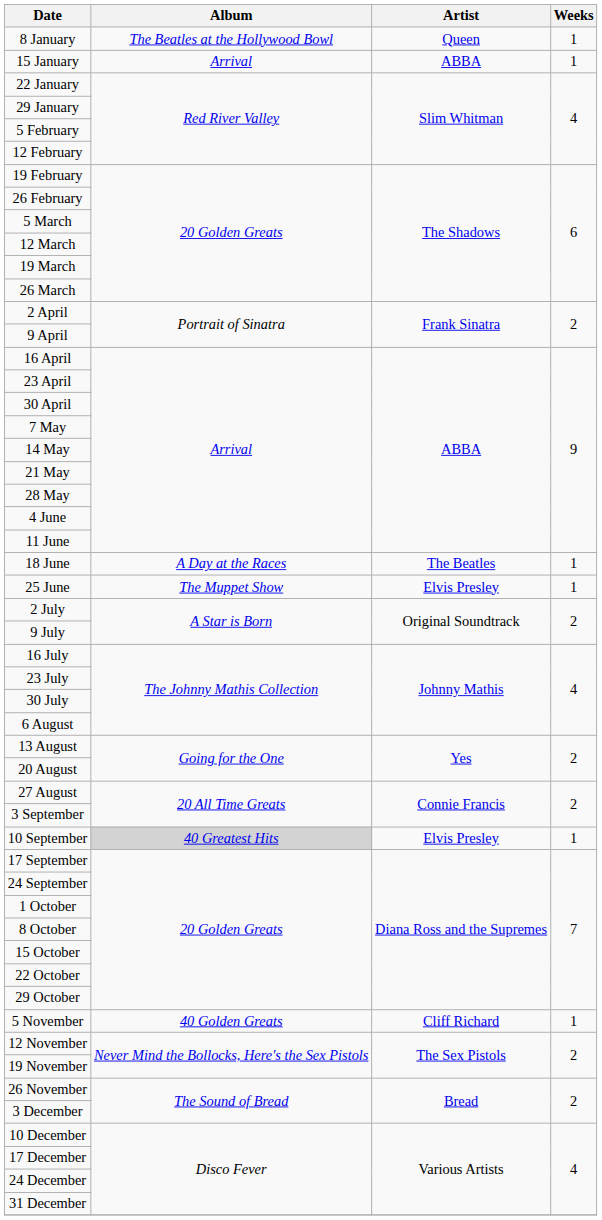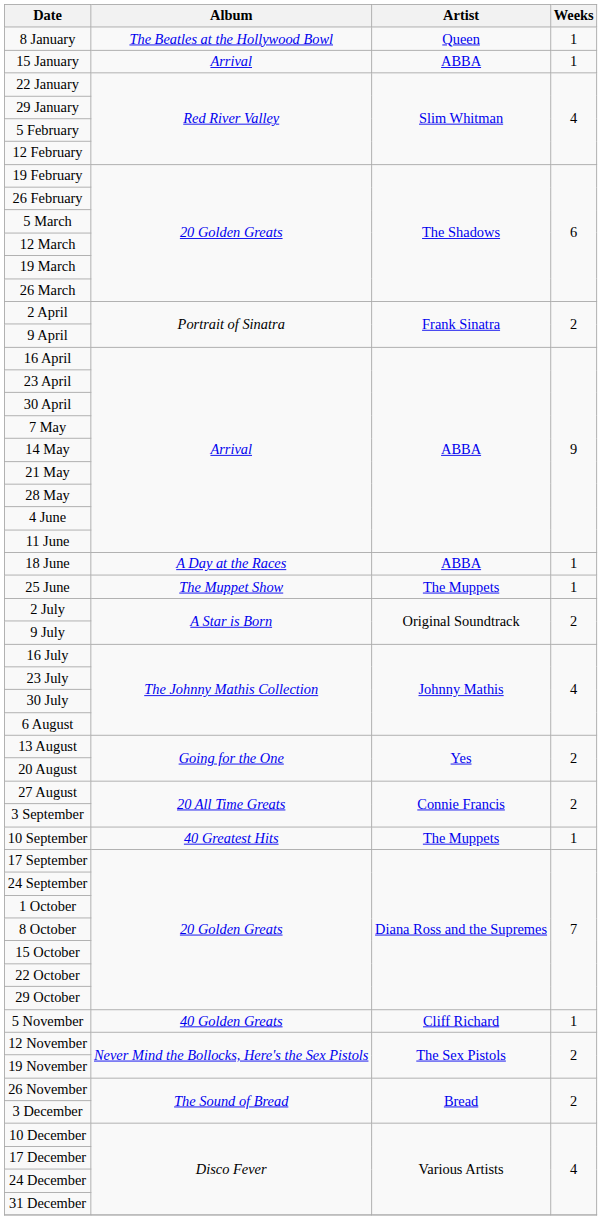18 June | Artist: The Beatles -> ABBA
25 June | Artist: Elvis Presley -> The Muppets
10 September | Album: lightgrey background -> no background
10 September | Artist: Elvis Presley -> The Muppets
